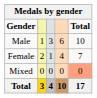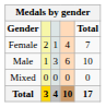rows swapped: Male <-> Female
Mixed | Total: lightsalmon background -> no background
